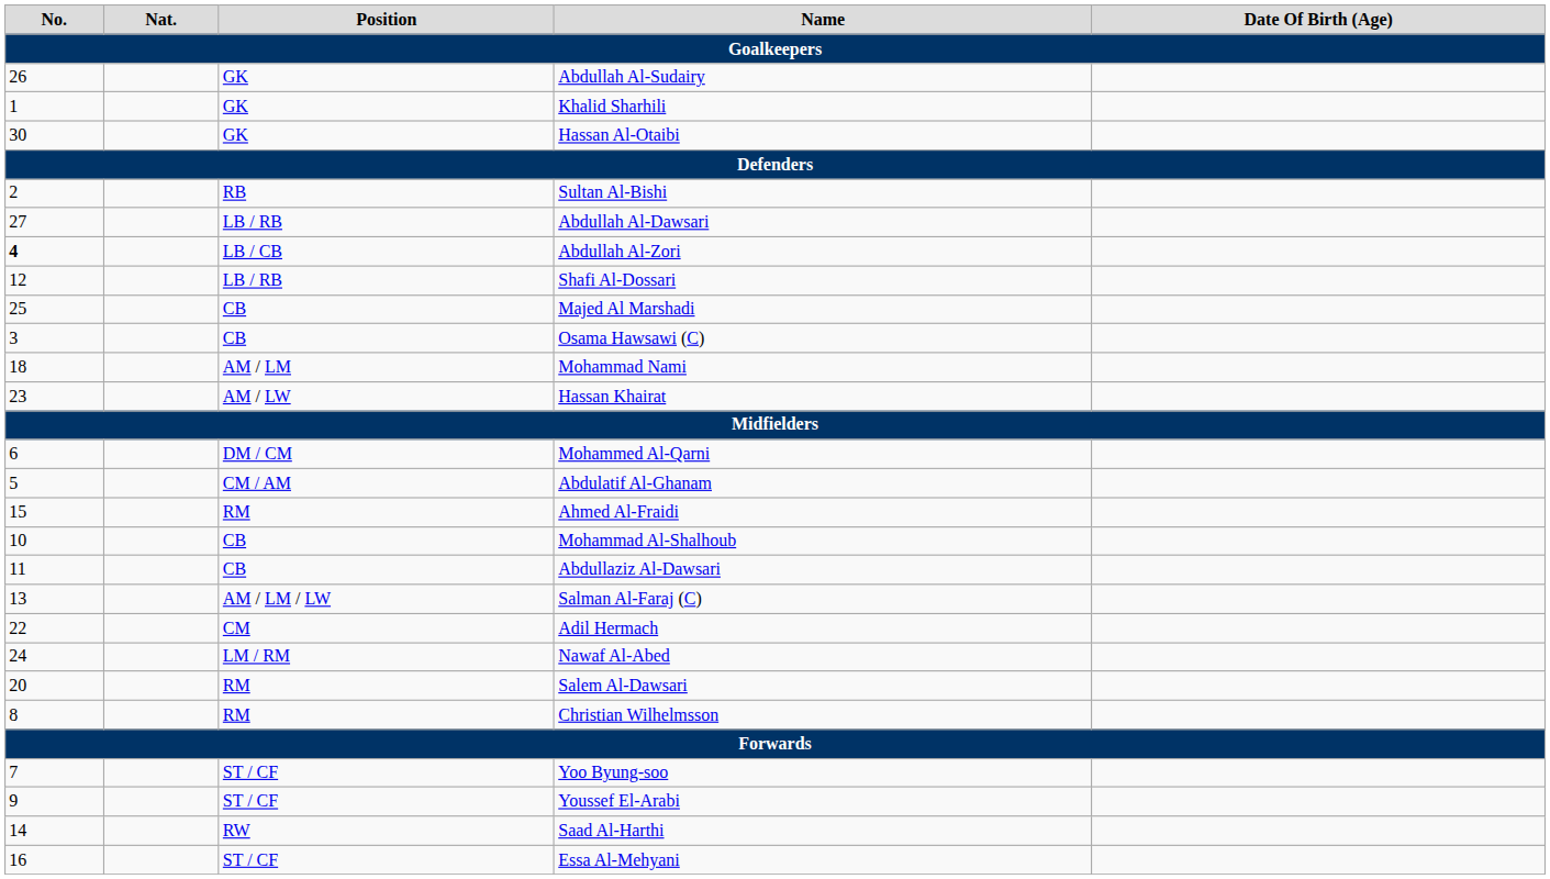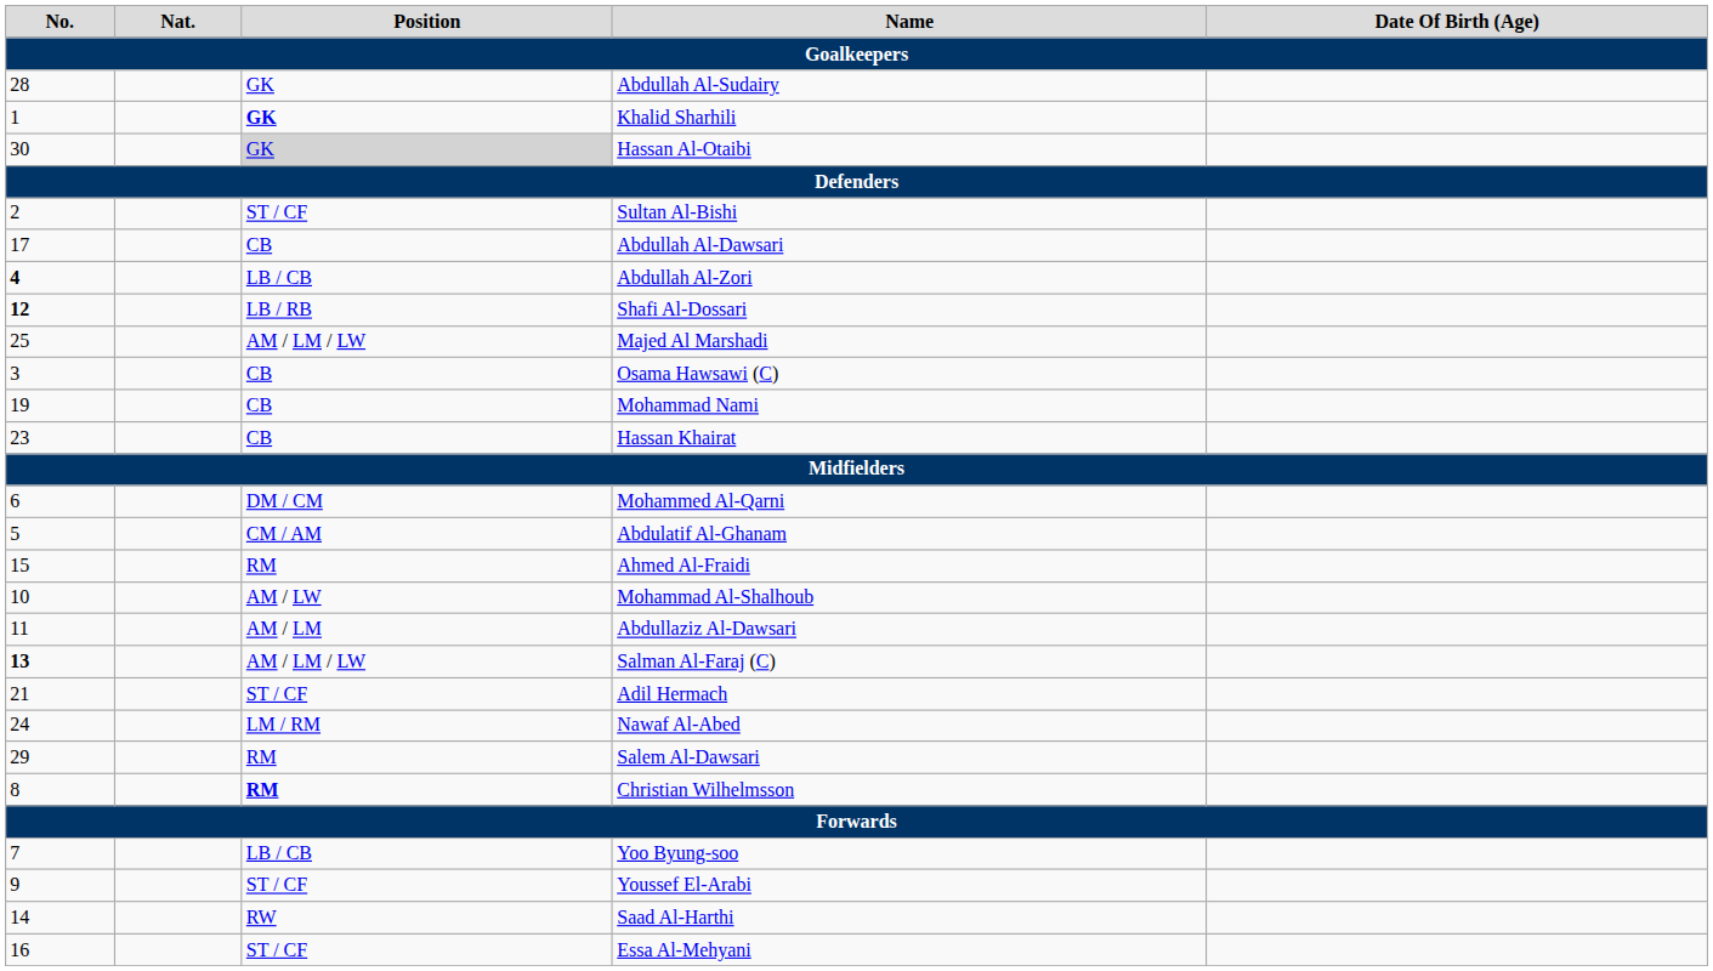Abdullah Al-Sudairy | No.: 26 -> 28
Khalid Sharhili | Position: normal -> bold
Hassan Al-Otaibi | Position: no background -> lightgrey background
Sultan Al-Bishi | Position: RB -> ST / CF
Abdullah Al-Dawsari | No.: 27 -> 17
Abdullah Al-Dawsari | Position: LB / RB -> CB
Shafi Al-Dossari | No.: normal -> bold
Majed Al Marshadi | Position: CB -> AM / LM / LW
Mohammad Nami | No.: 18 -> 19
Mohammad Nami | Position: AM / LM -> CB
Hassan Khairat | Position: AM / LW -> CB
Mohammad Al-Shalhoub | Position: CB -> AM / LW
Abdullaziz Al-Dawsari | Position: CB -> AM / LM
Salman Al-Faraj (C) | No.: normal -> bold
Adil Hermach | No.: 22 -> 21
Adil Hermach | Position: CM -> ST / CF
Salem Al-Dawsari | No.: 20 -> 29
Christian Wilhelmsson | Position: normal -> bold
Yoo Byung-soo | Position: ST / CF -> LB / CB
